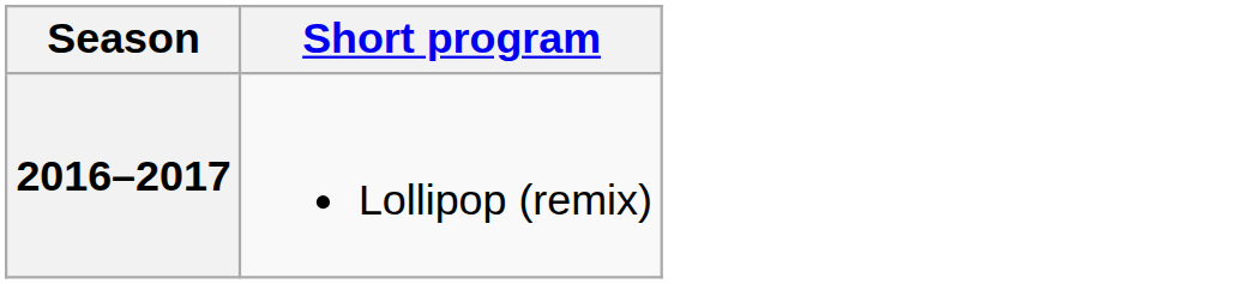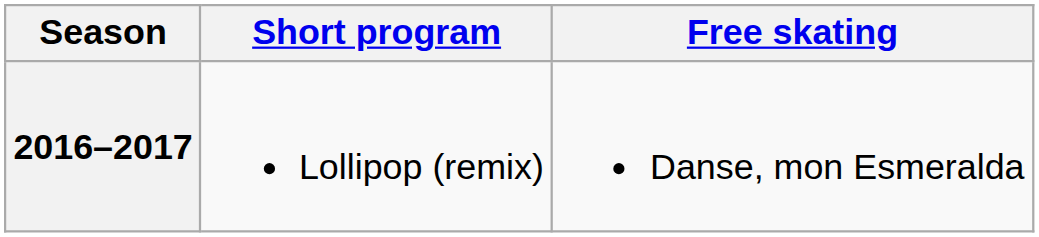+ column: Free skating | Danse, mon Esmeralda
